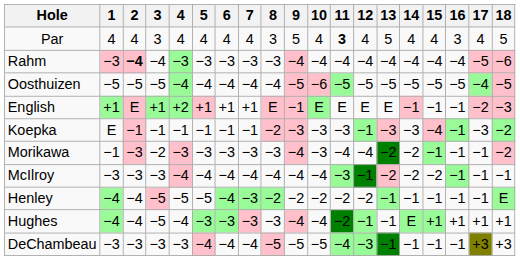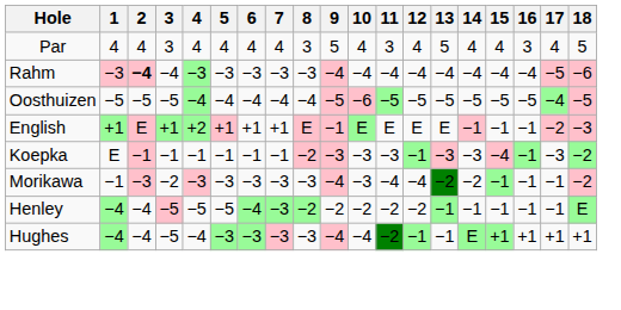Par | 11: bold -> normal
- row: McIlroy | −3 | −3 | −3 | −4 | −4 | −4 | −4 | −4 | −4 | −4 | −3 | −1 | −2 | −2 | −2 | −1 | −1 | −1
- row: DeChambeau | −3 | −3 | −3 | −3 | −4 | −4 | −4 | −5 | −5 | −5 | −4 | −3 | −1 | −1 | −1 | −1 | +3 | +3
